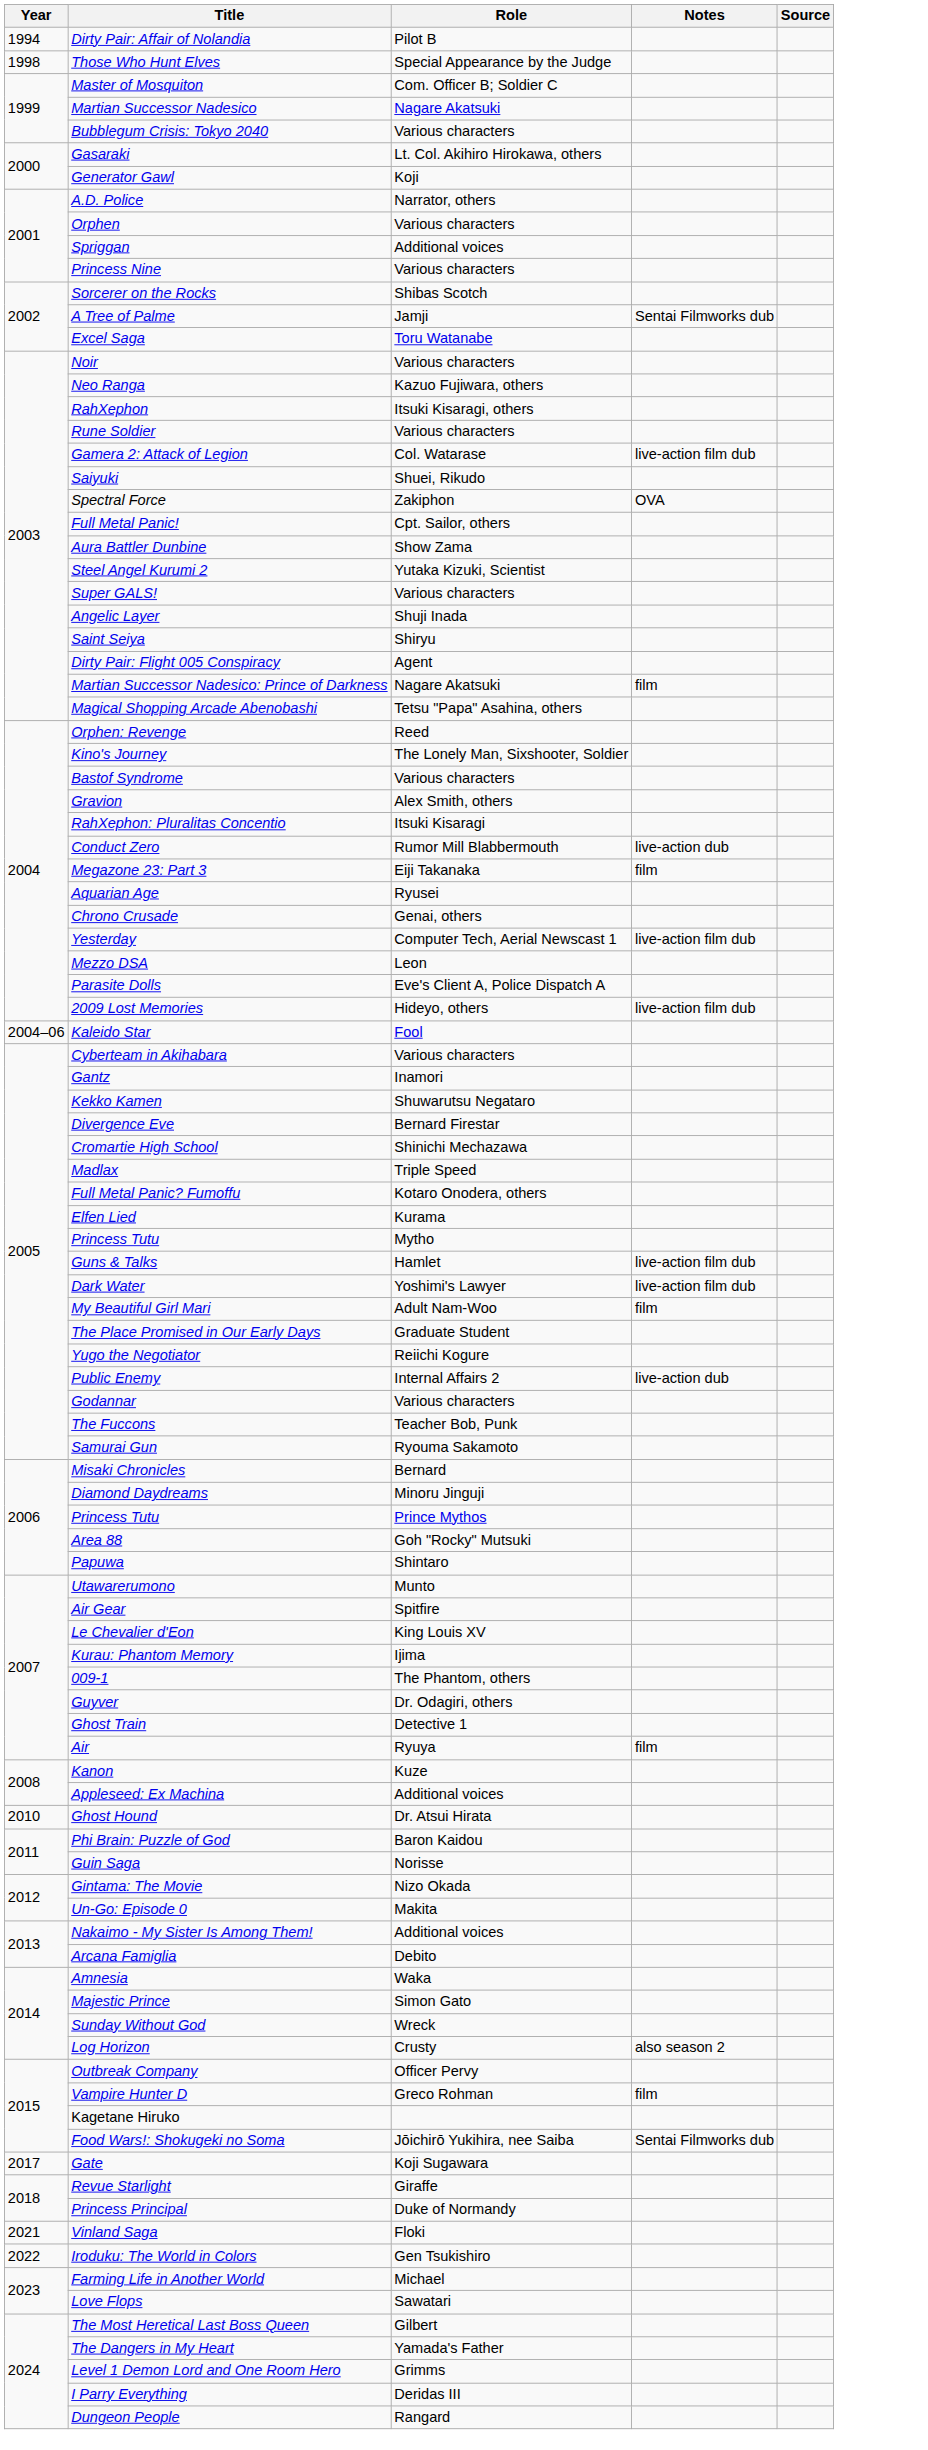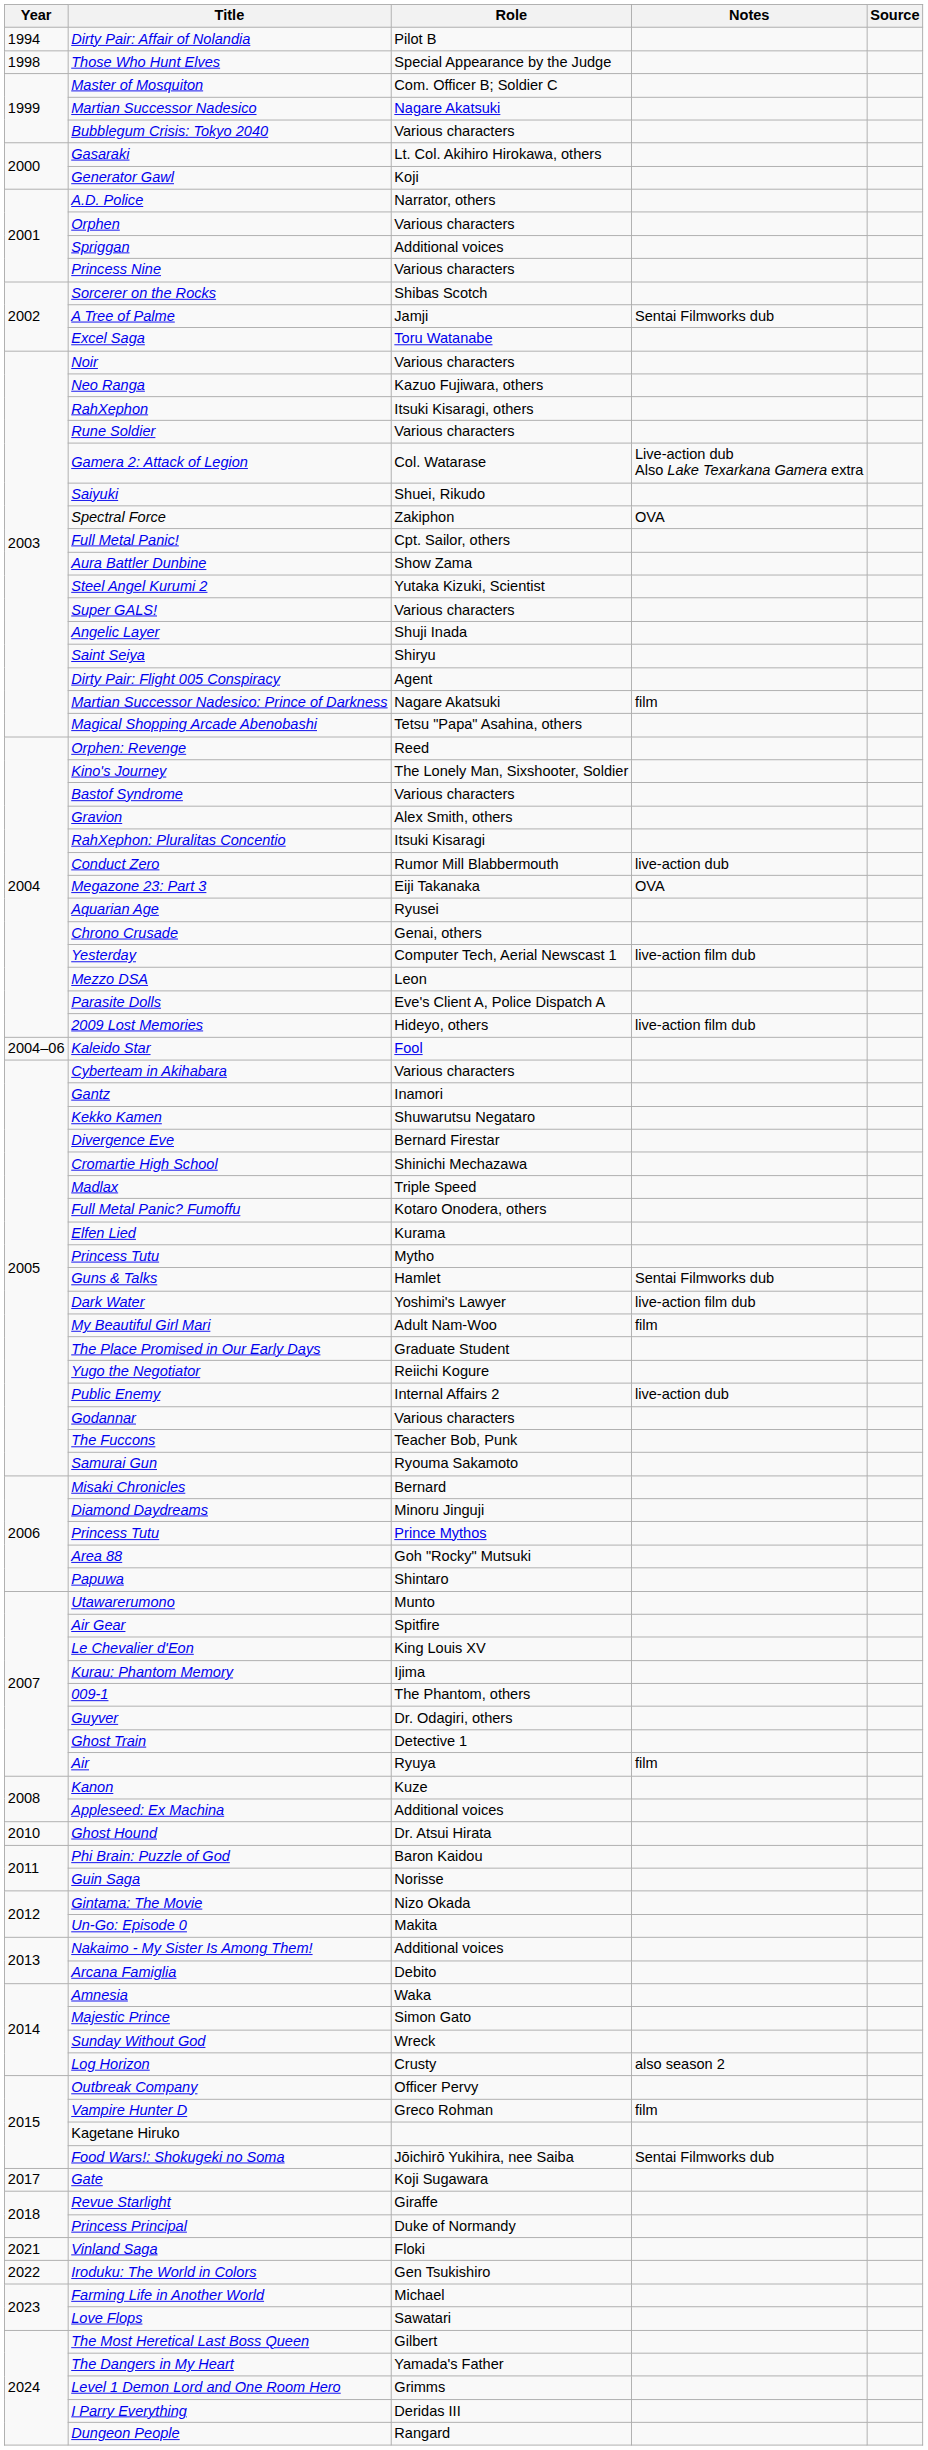Gamera 2: Attack of Legion | Notes: live-action film dub -> Live-action dub Also Lake Texarkana Gamera extra
Megazone 23: Part 3 | Notes: film -> OVA
Guns & Talks | Notes: live-action film dub -> Sentai Filmworks dub
